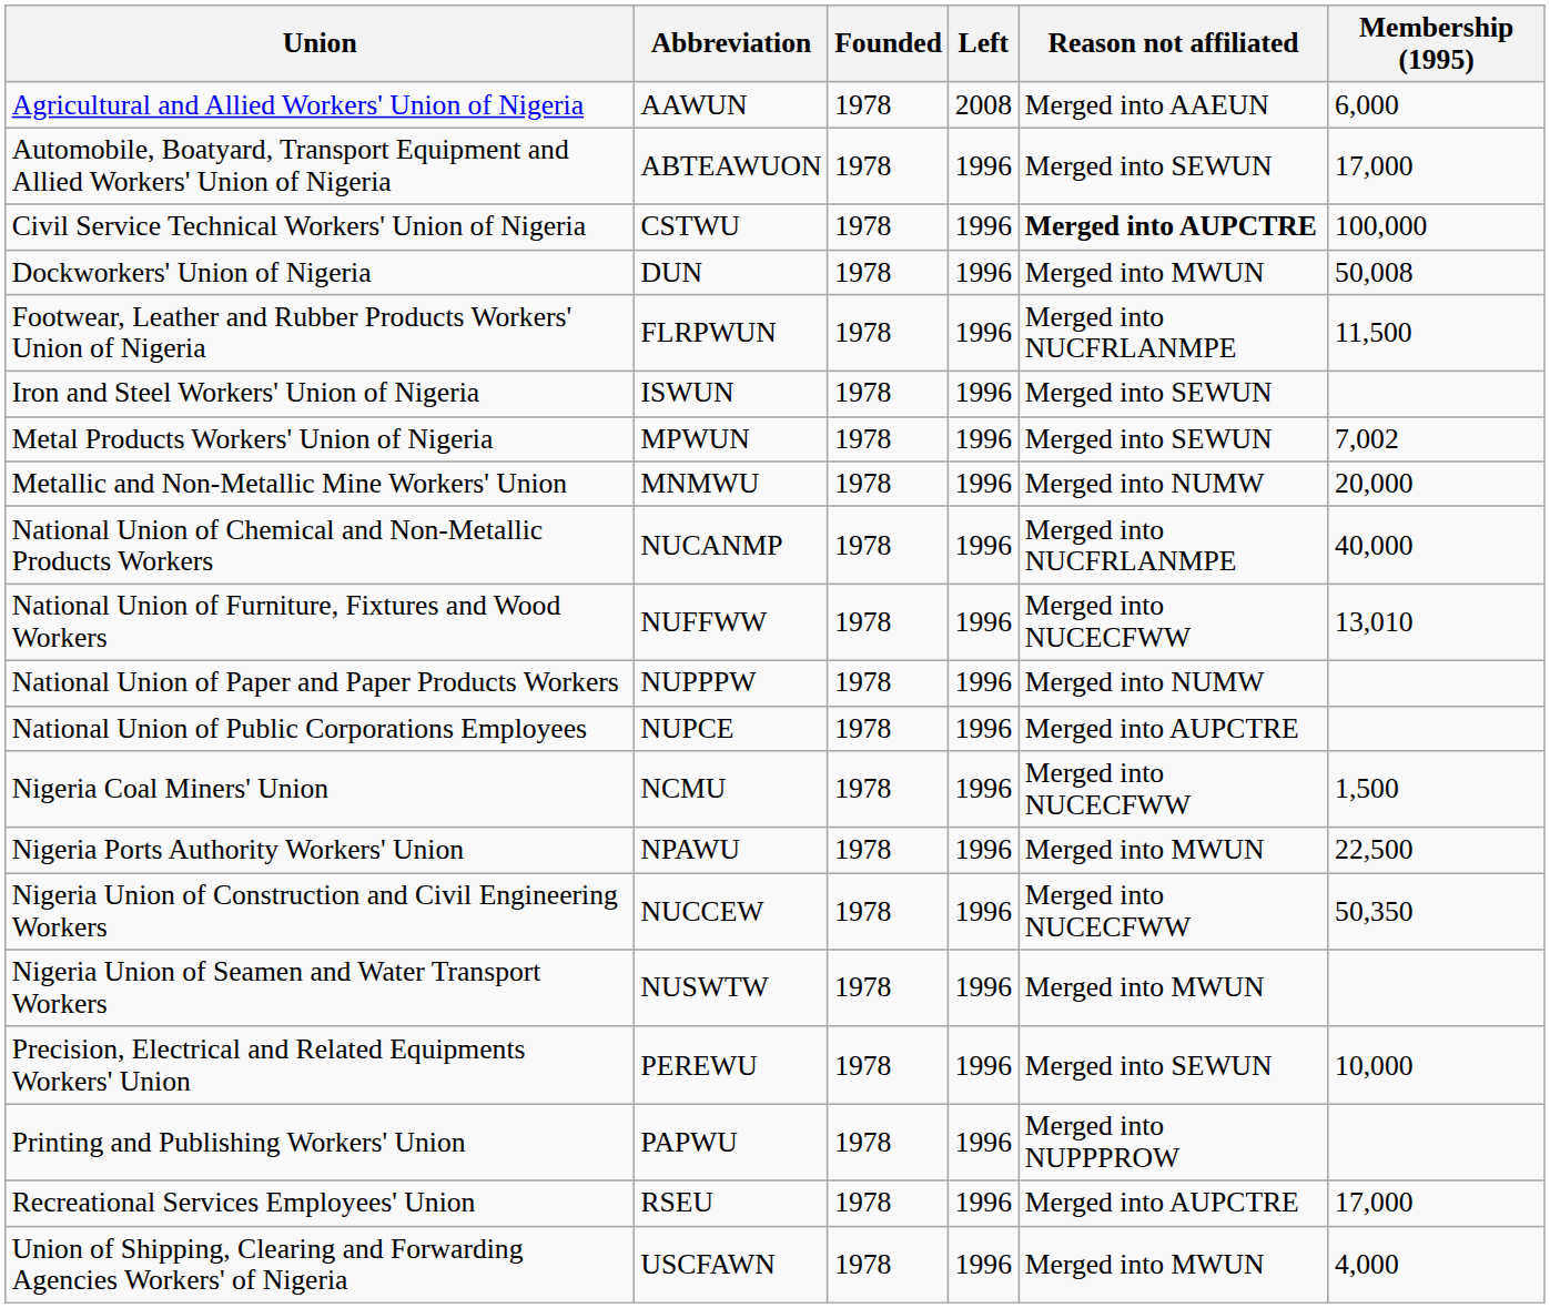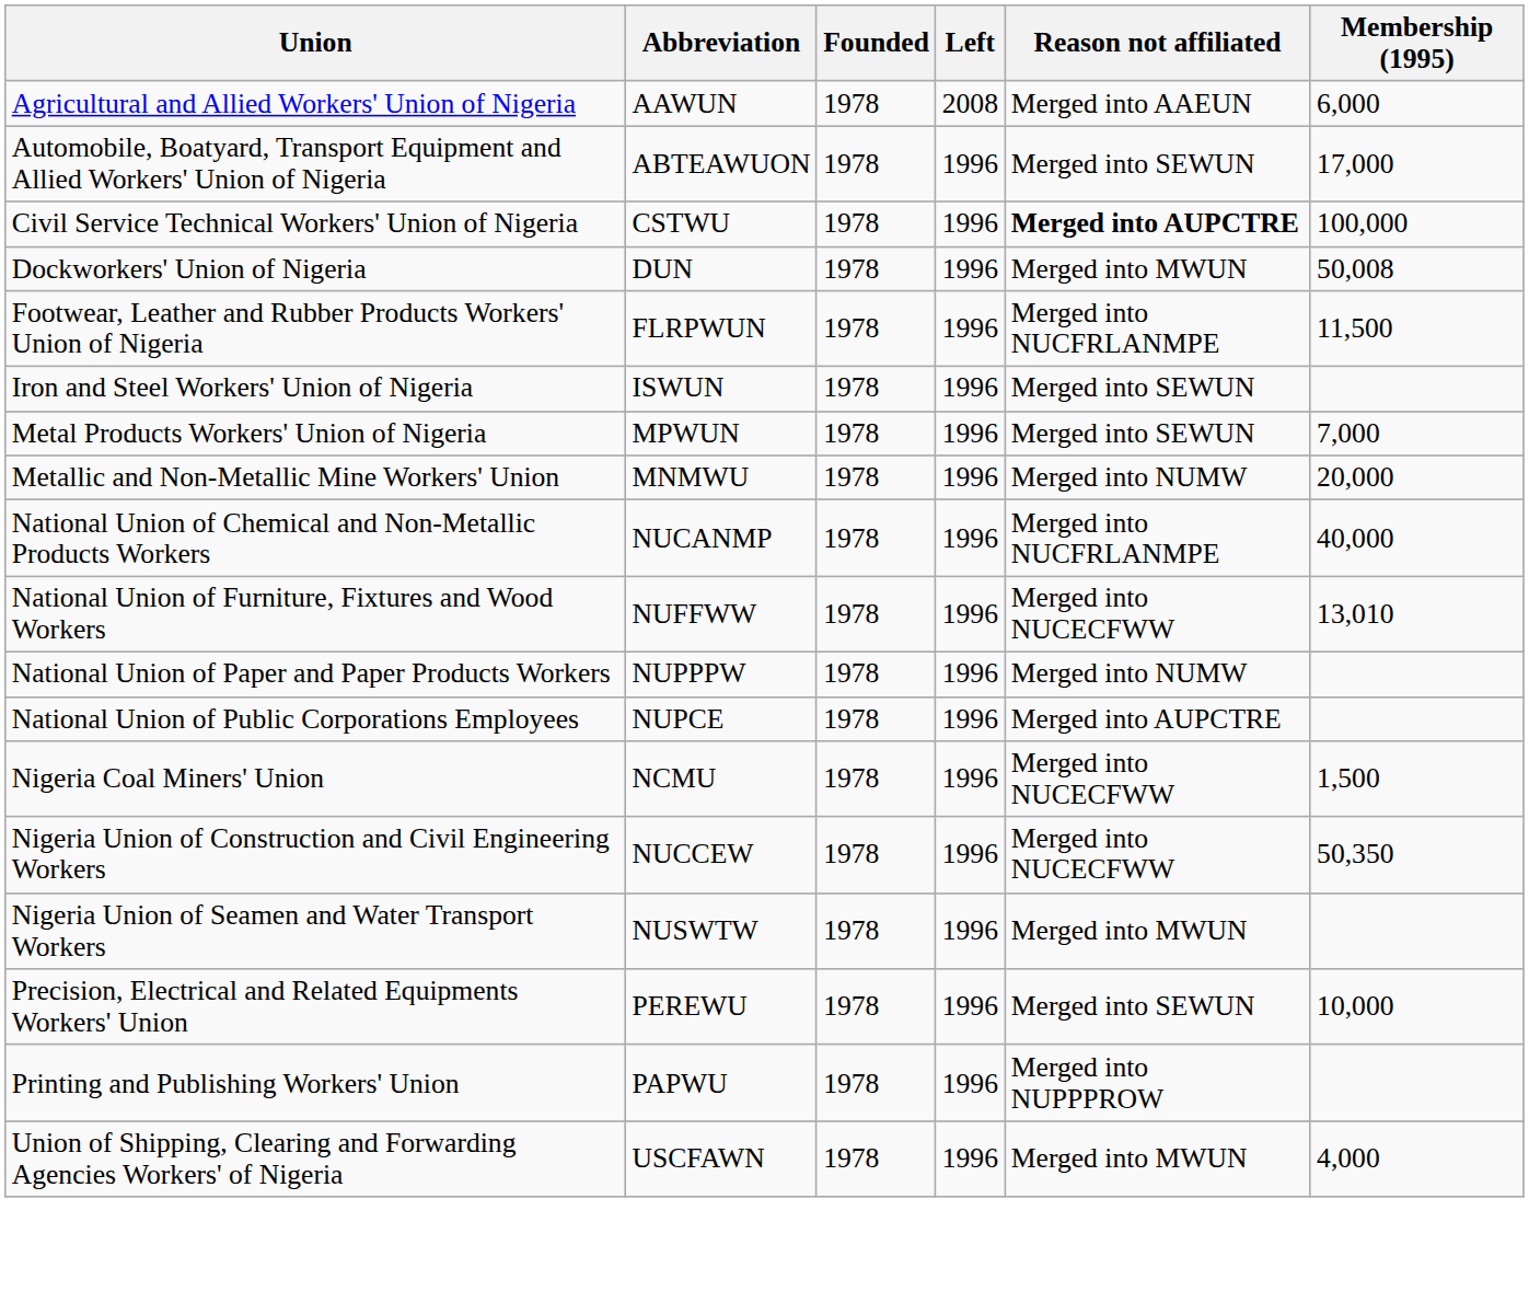Metal Products Workers' Union of Nigeria | Membership (1995): 7,002 -> 7,000
- row: Nigeria Ports Authority Workers' Union | NPAWU | 1978 | 1996 | Merged into MWUN | 22,500
- row: Recreational Services Employees' Union | RSEU | 1978 | 1996 | Merged into AUPCTRE | 17,000
